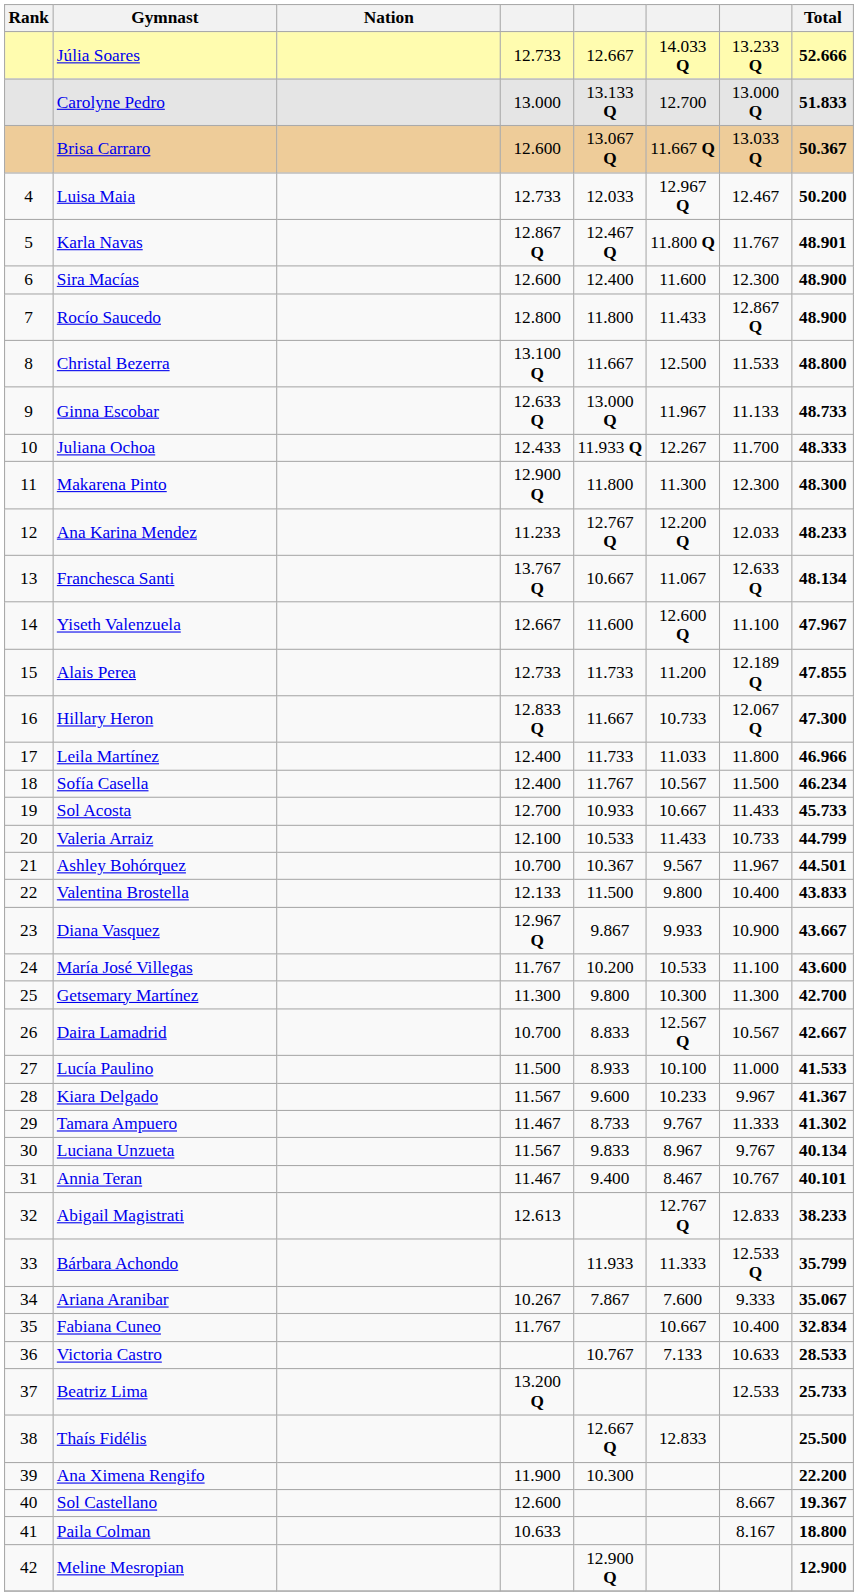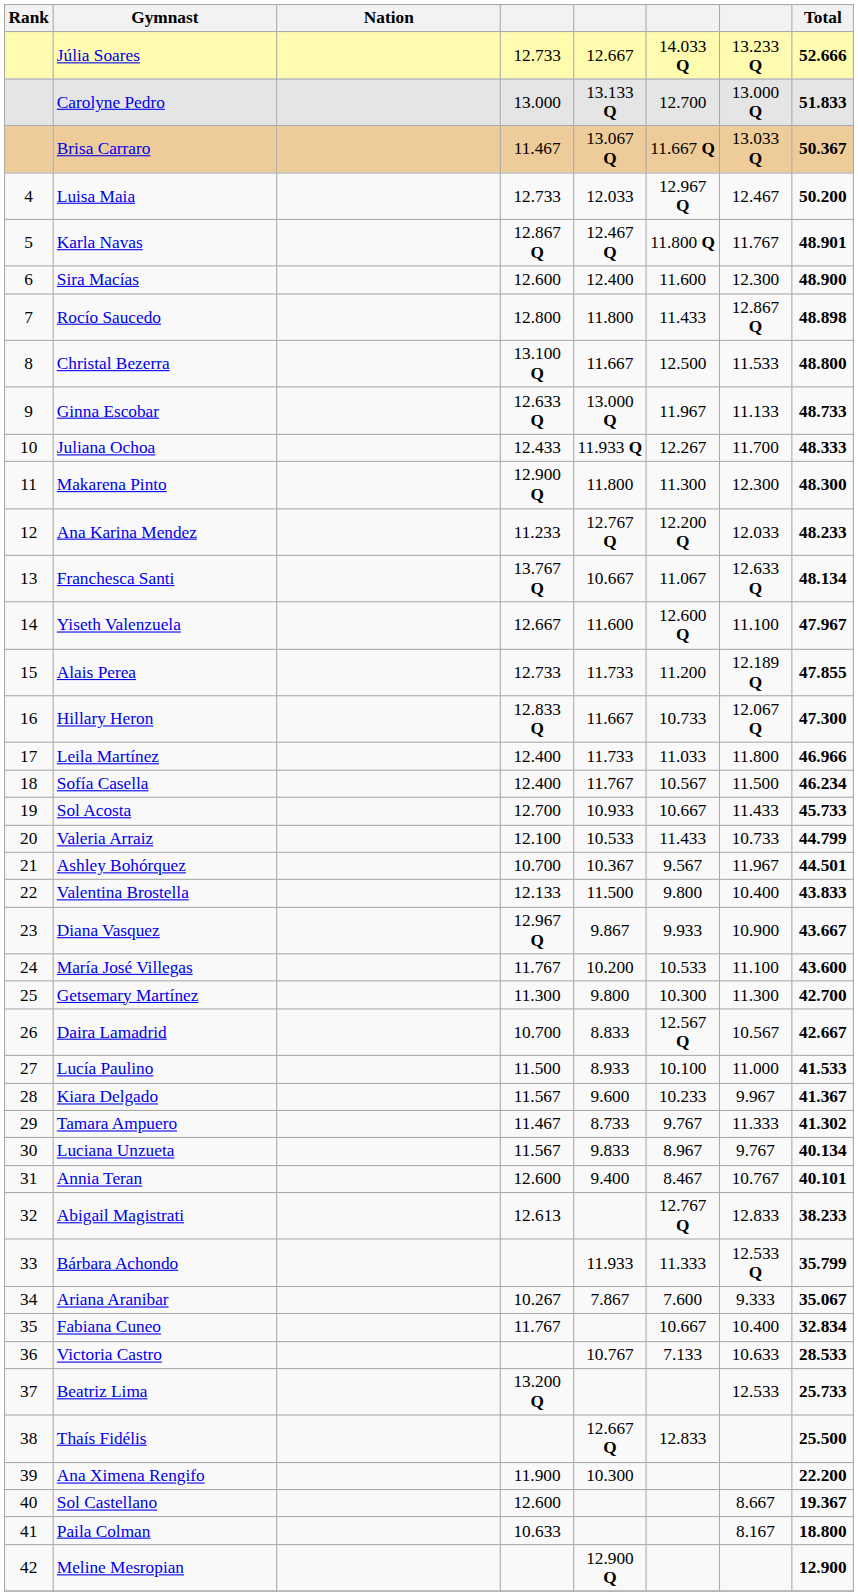Brisa Carraro | column 4: 12.600 -> 11.467
Rocío Saucedo | Total: 48.900 -> 48.898
Annia Teran | column 4: 11.467 -> 12.600
